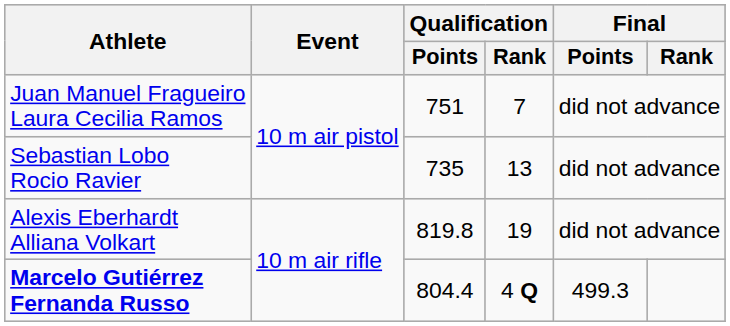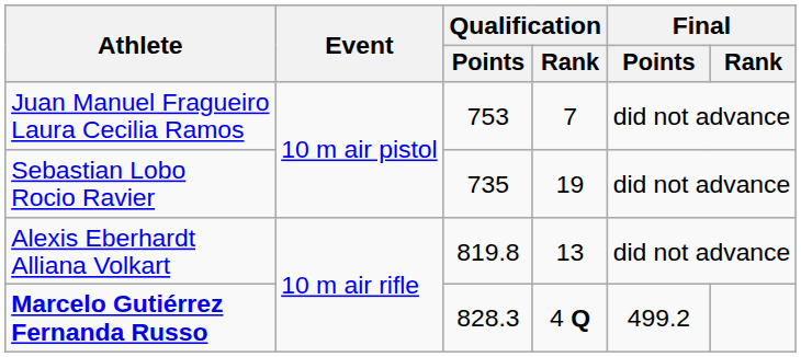Juan Manuel Fragueiro Laura Cecilia Ramos | Qualification / Points: 751 -> 753
Sebastian Lobo Rocio Ravier | Qualification / Rank: 13 -> 19
Alexis Eberhardt Alliana Volkart | Qualification / Rank: 19 -> 13
Marcelo Gutiérrez Fernanda Russo | Qualification / Points: 804.4 -> 828.3
Marcelo Gutiérrez Fernanda Russo | Final / Points: 499.3 -> 499.2
